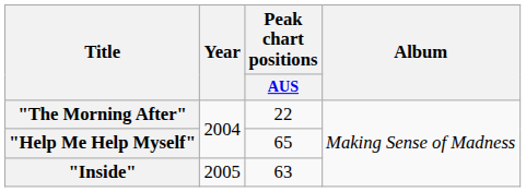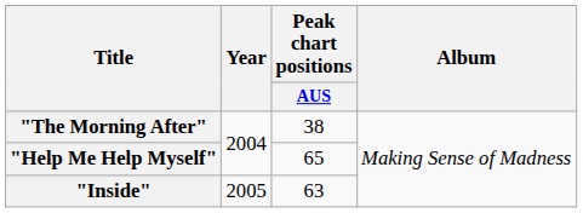"The Morning After" | Peak chart positions / AUS: 22 -> 38
